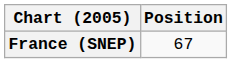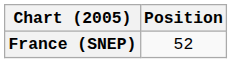France (SNEP) | Position: 67 -> 52
